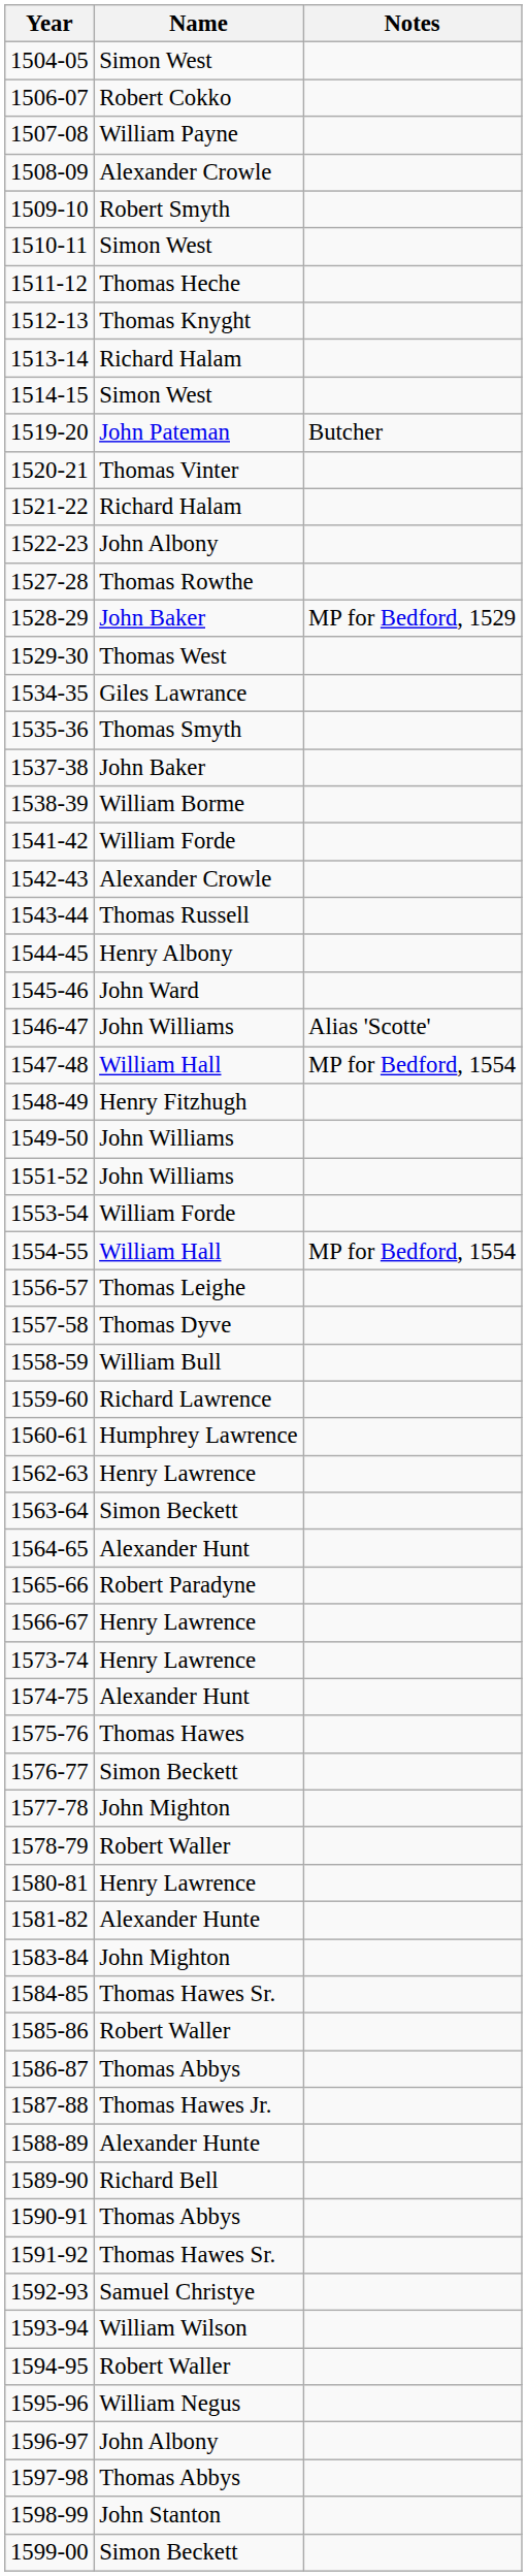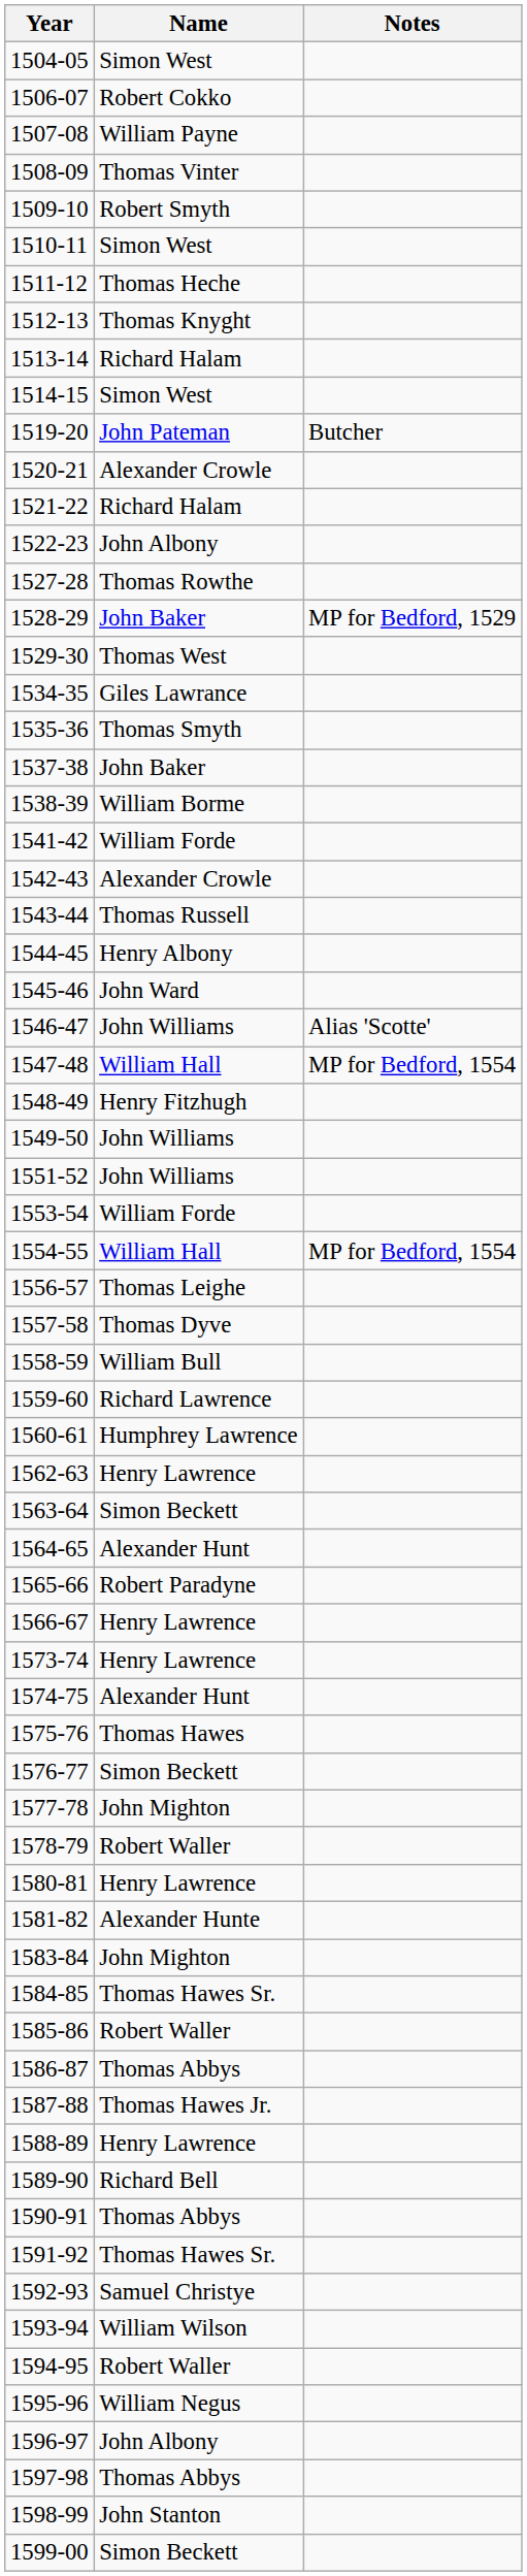1508-09 | Name: Alexander Crowle -> Thomas Vinter
1520-21 | Name: Thomas Vinter -> Alexander Crowle
1588-89 | Name: Alexander Hunte -> Henry Lawrence
